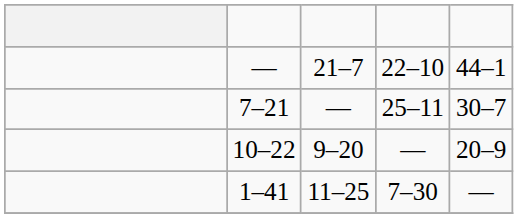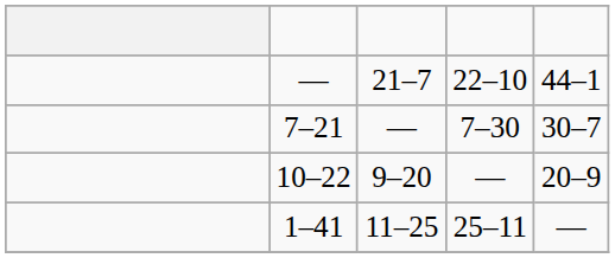7–21 | column 4: 25–11 -> 7–30
1–41 | column 4: 7–30 -> 25–11
